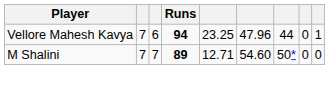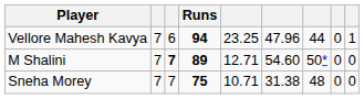M Shalini | column 3: normal -> bold
+ row: Sneha Morey | 7 | 7 | 75 | 10.71 | 31.38 | 48 | 0 | 0
